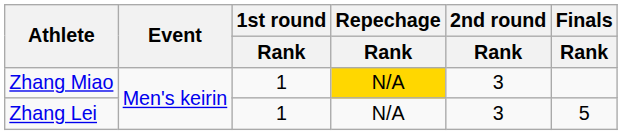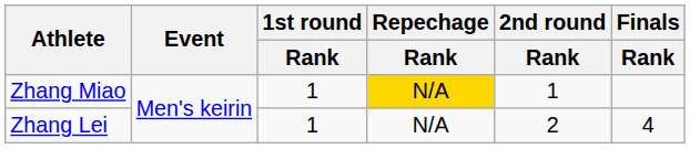Zhang Miao | 2nd round / Rank: 3 -> 1
Zhang Lei | 2nd round / Rank: 3 -> 2
Zhang Lei | Finals / Rank: 5 -> 4
